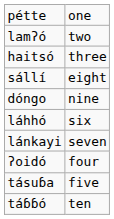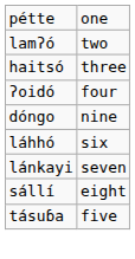rows swapped: ʔoidó <-> sállí
- row: táɓɓó | ten
